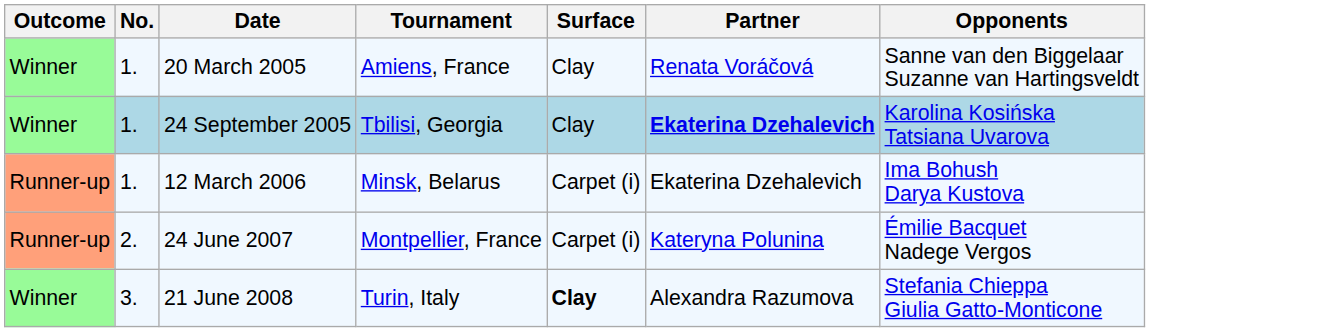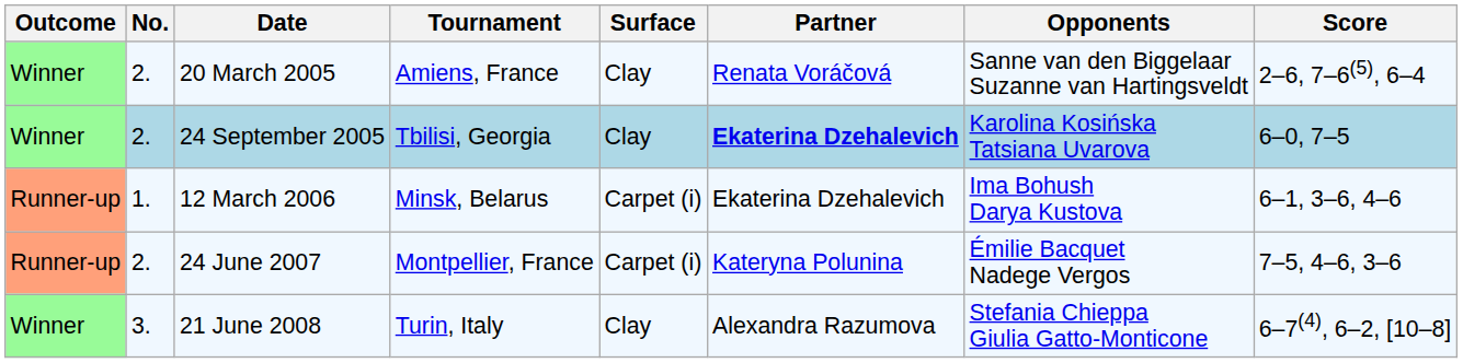+ column: Score | 2–6, 7–6(5), 6–4 | 6–0, 7–5 | 6–1, 3–6, 4–6 | 7–5, 4–6, 3–6 | 6–7(4), 6–2, [10–8]
20 March 2005 | No.: 1. -> 2.
24 September 2005 | No.: 1. -> 2.
21 June 2008 | Surface: bold -> normal
